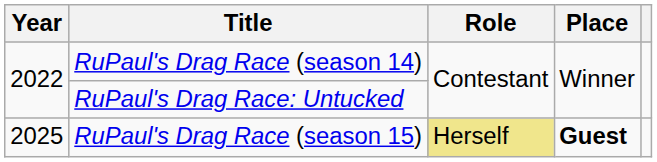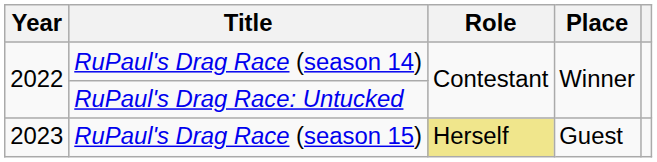RuPaul's Drag Race (season 15) | Year: 2025 -> 2023
RuPaul's Drag Race (season 15) | Place: bold -> normal
